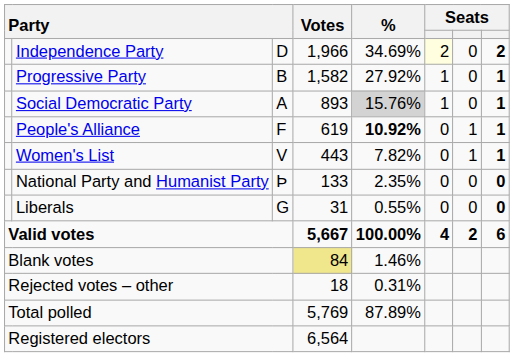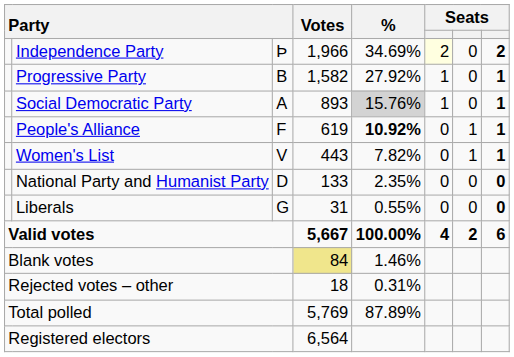Independence Party | column 3: D -> Þ
National Party and Humanist Party | column 3: Þ -> D
